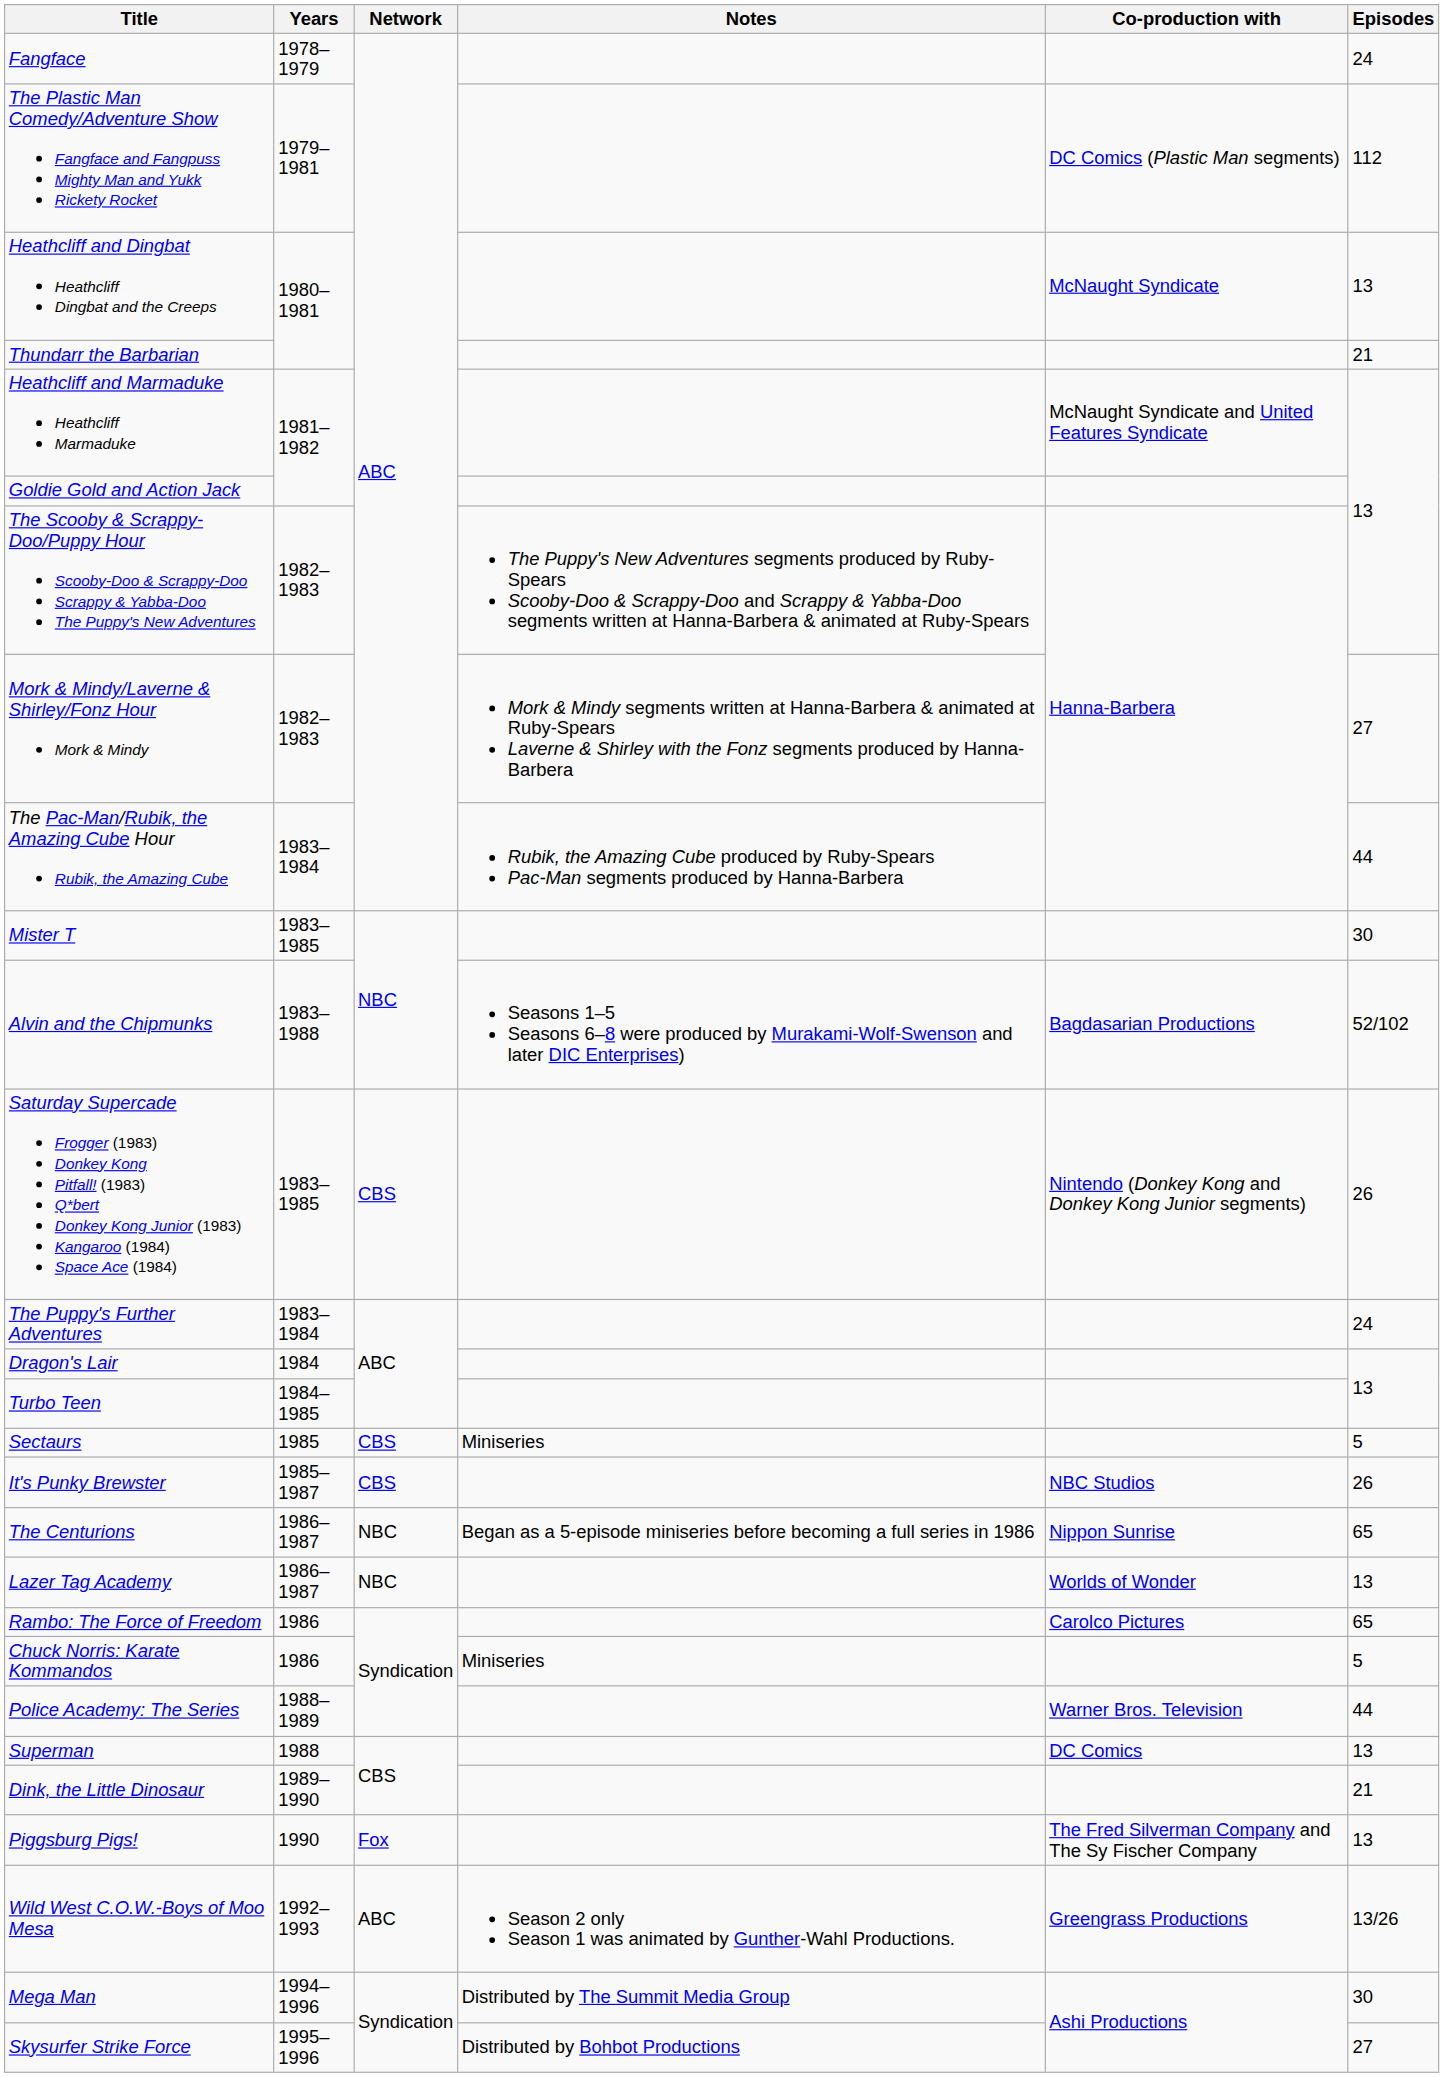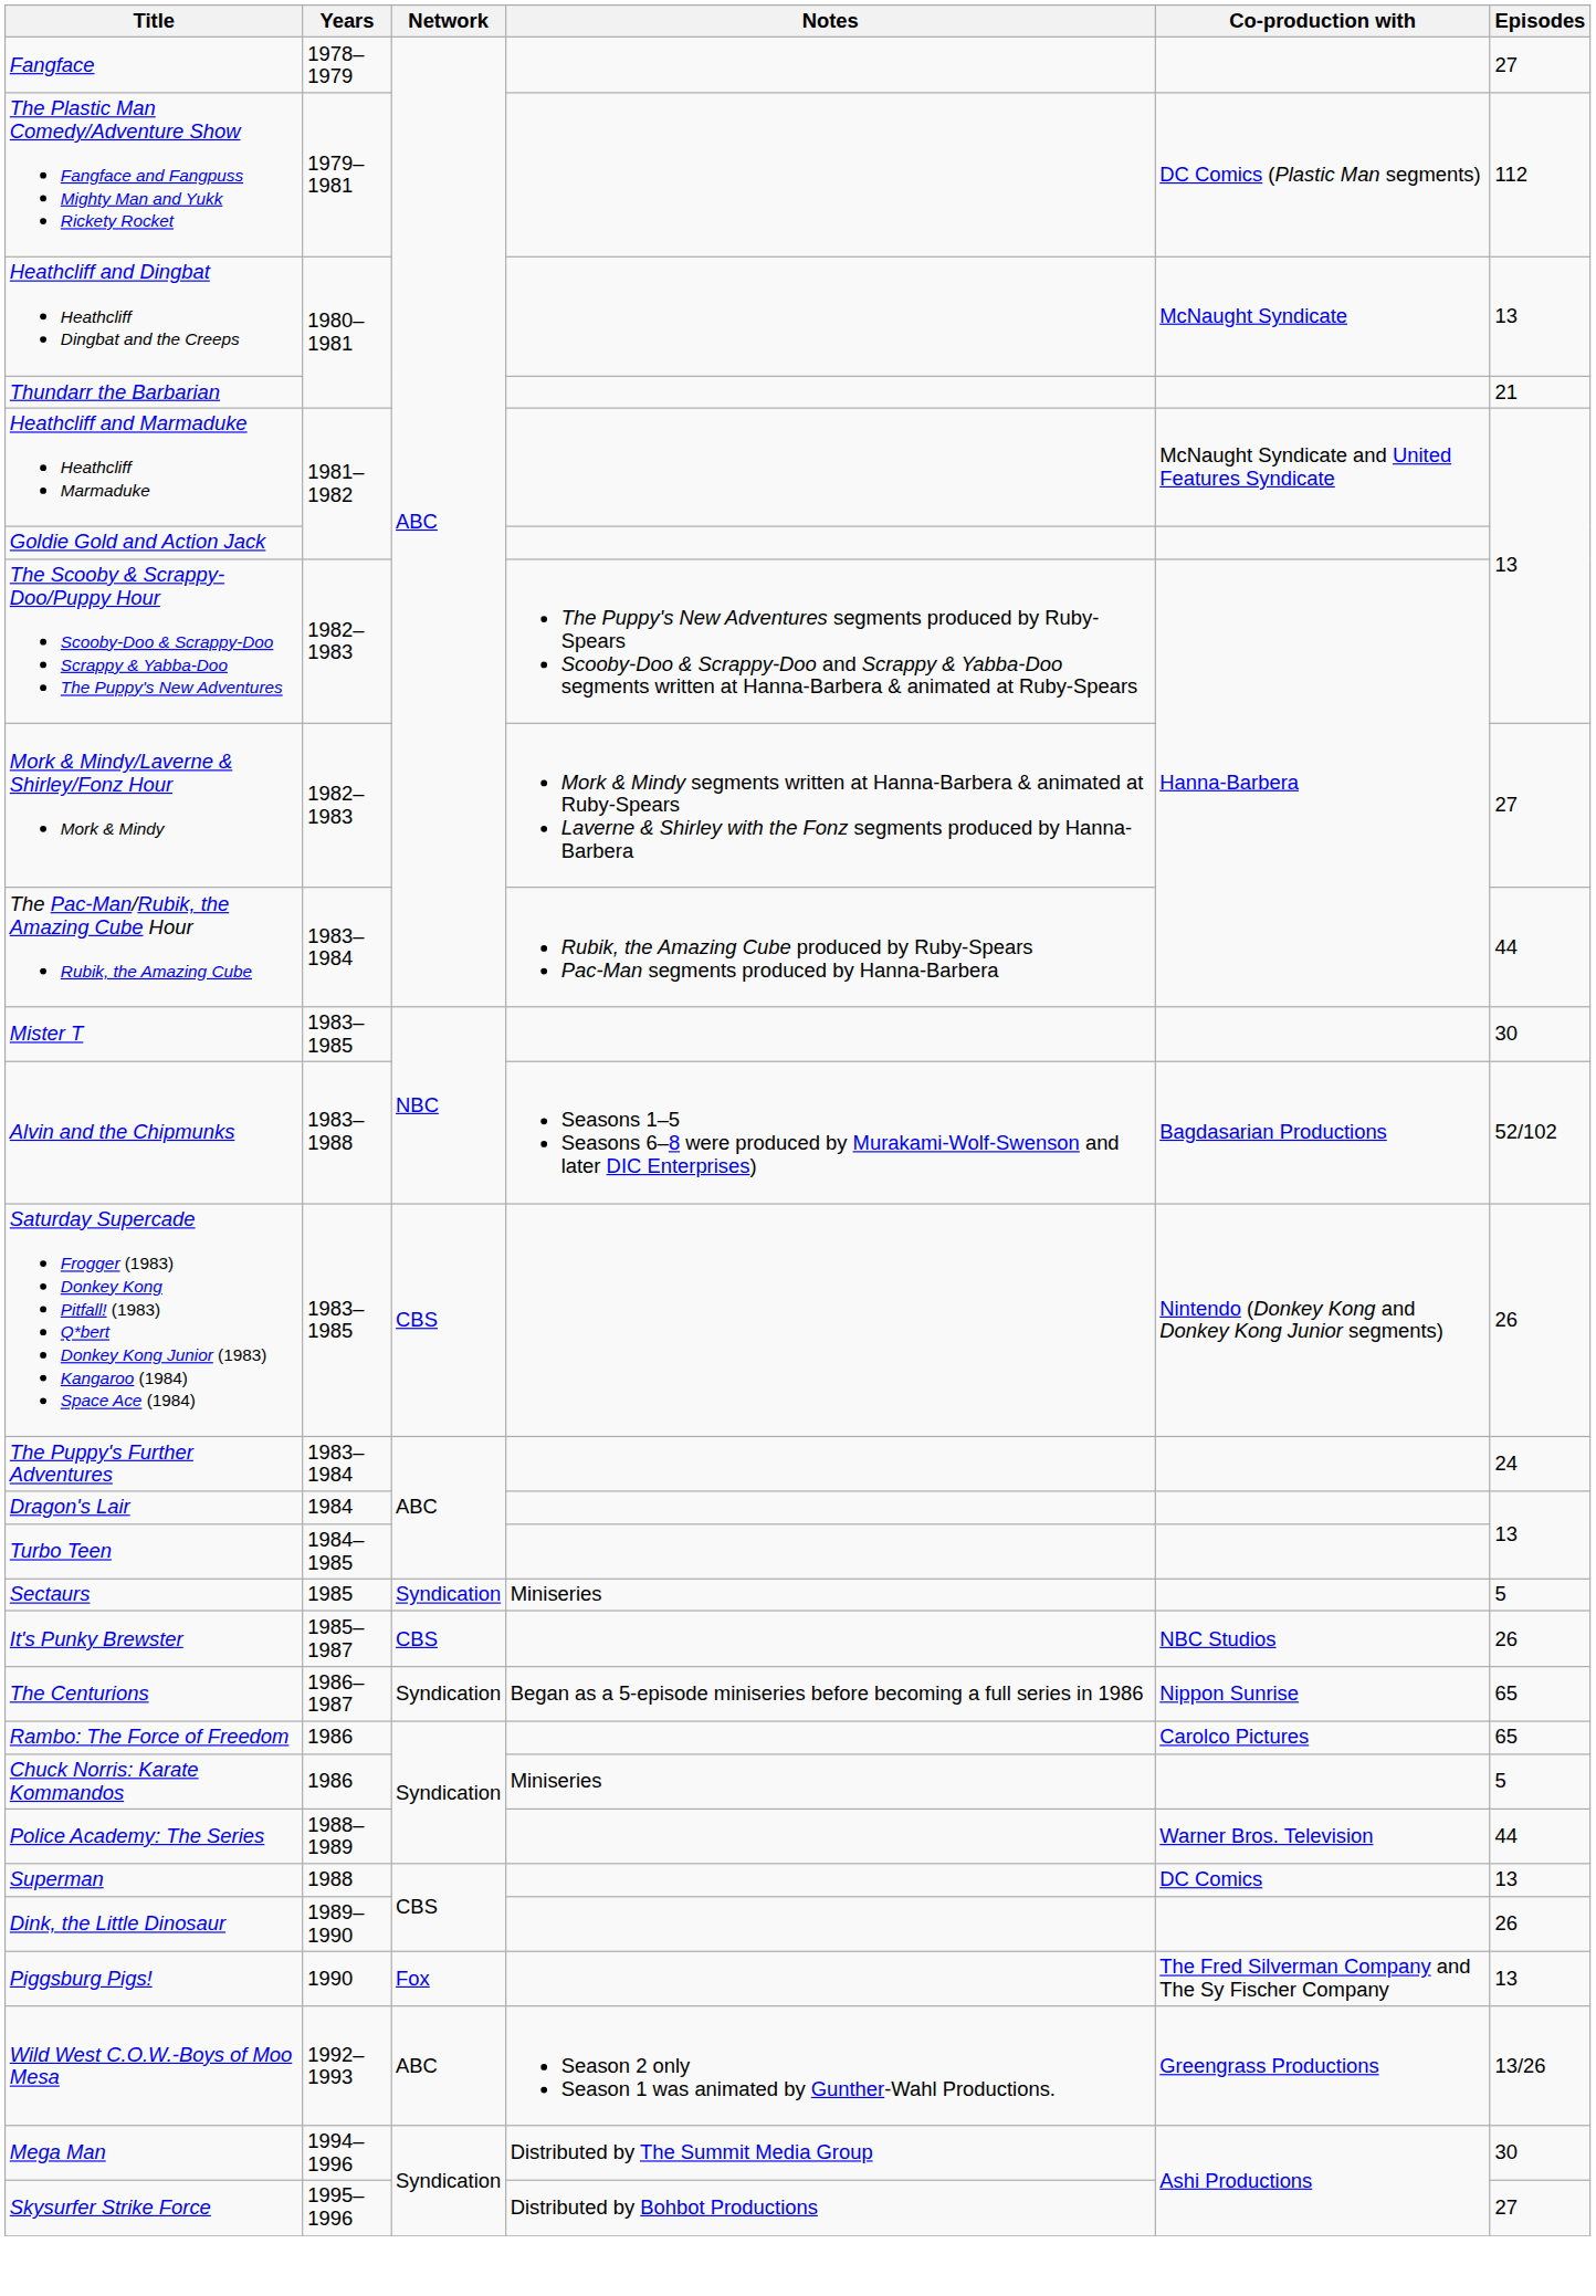Fangface | Episodes: 24 -> 27
Sectaurs | Network: CBS -> Syndication
The Centurions | Network: NBC -> Syndication
- row: Lazer Tag Academy | 1986–1987 | NBC | Worlds of Wonder | 13
Dink, the Little Dinosaur | Episodes: 21 -> 26
